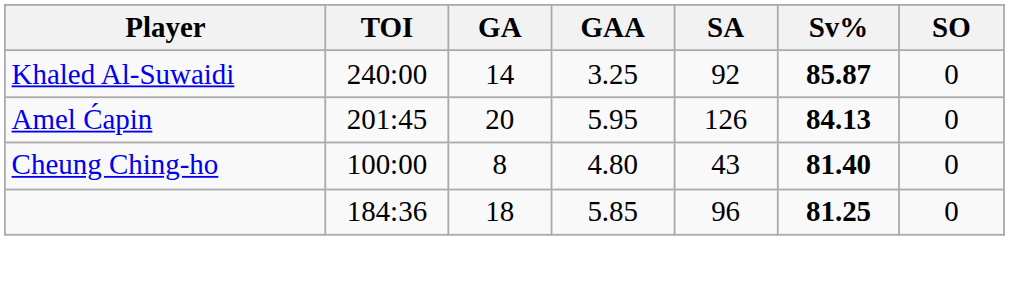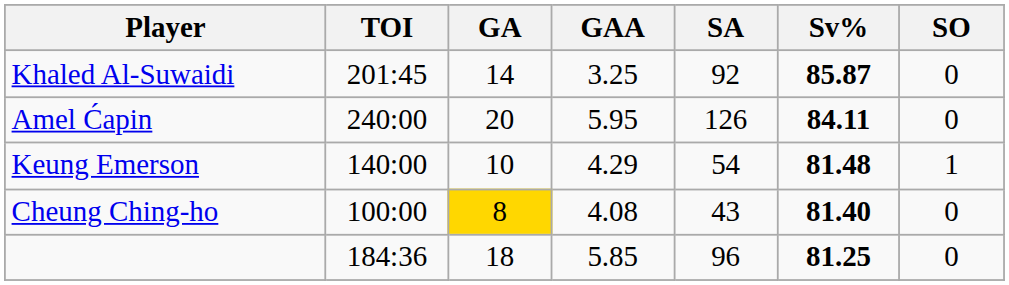Khaled Al-Suwaidi | TOI: 240:00 -> 201:45
Amel Ćapin | TOI: 201:45 -> 240:00
Amel Ćapin | Sv%: 84.13 -> 84.11
+ row: Keung Emerson | 140:00 | 10 | 4.29 | 54 | 81.48 | 1
Cheung Ching-ho | GA: no background -> gold background
Cheung Ching-ho | GAA: 4.80 -> 4.08
